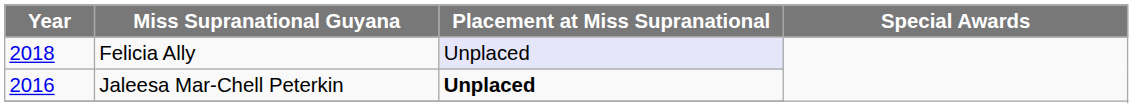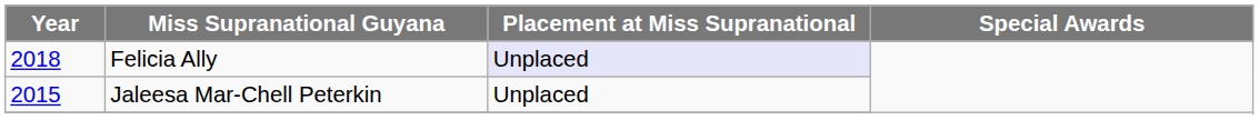Jaleesa Mar-Chell Peterkin | Year: 2016 -> 2015
Jaleesa Mar-Chell Peterkin | Placement at Miss Supranational: bold -> normal
